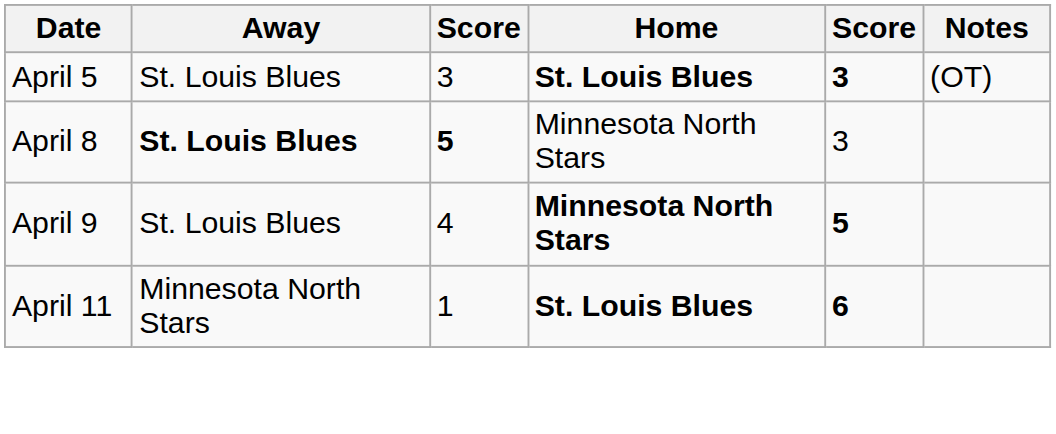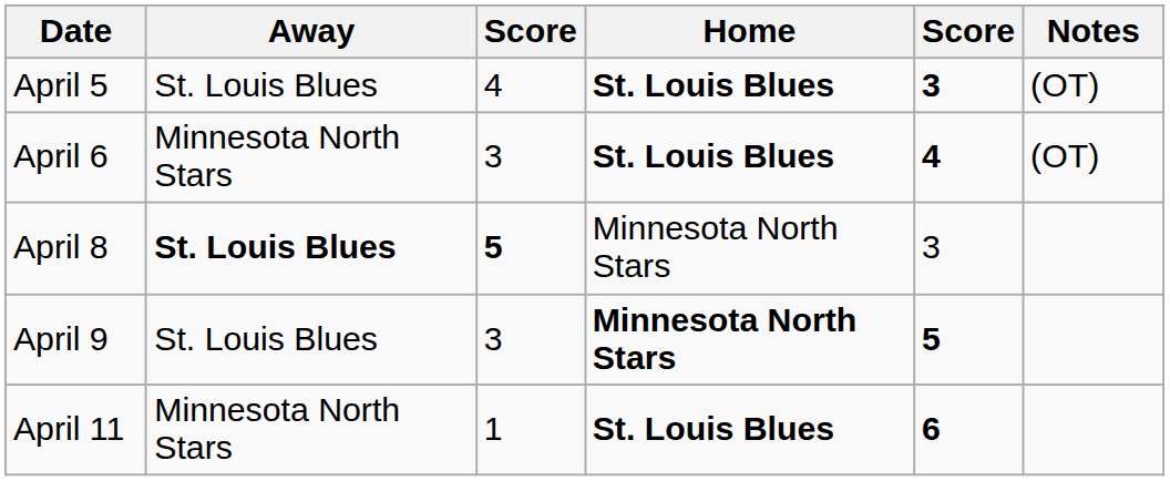April 5 | column 3: 3 -> 4
+ row: April 6 | Minnesota North Stars | 3 | St. Louis Blues | 4 | (OT)
April 9 | column 3: 4 -> 3
